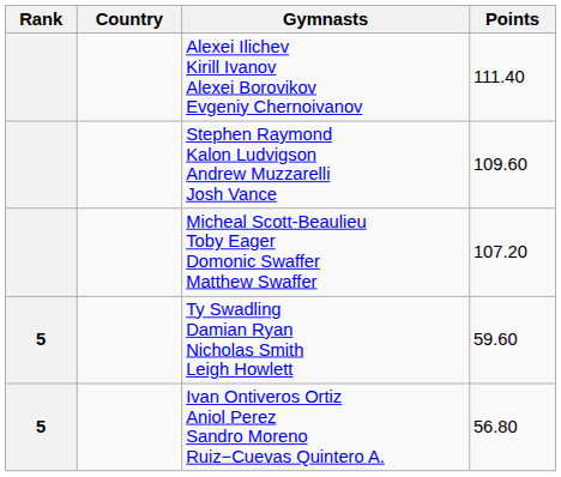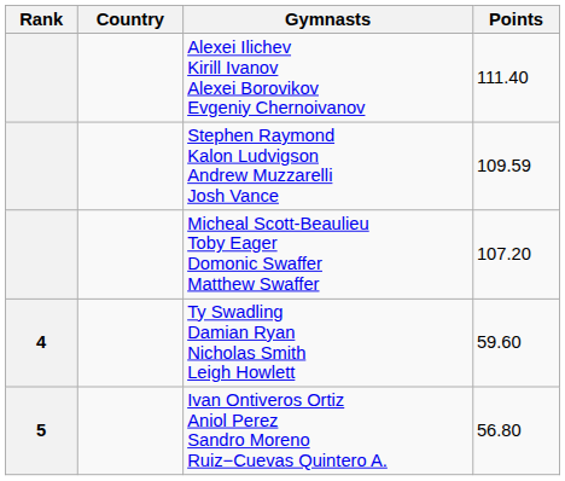Stephen Raymond Kalon Ludvigson Andrew Muzzarelli Josh Vance | Points: 109.60 -> 109.59
Ty Swadling Damian Ryan Nicholas Smith Leigh Howlett | Rank: 5 -> 4
